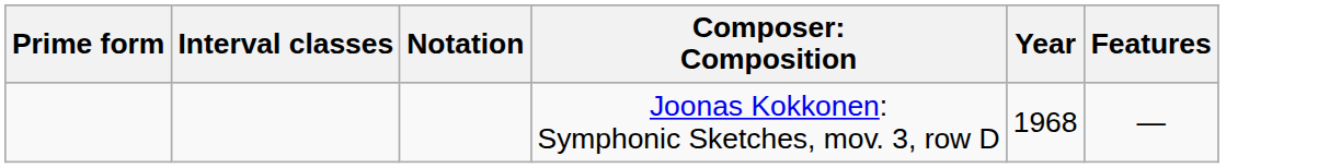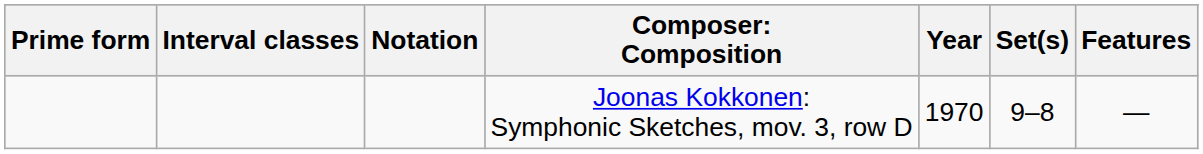+ column: Set(s) | 9–8
Joonas Kokkonen: Symphonic Sketches, mov. 3, row D | Year: 1968 -> 1970
